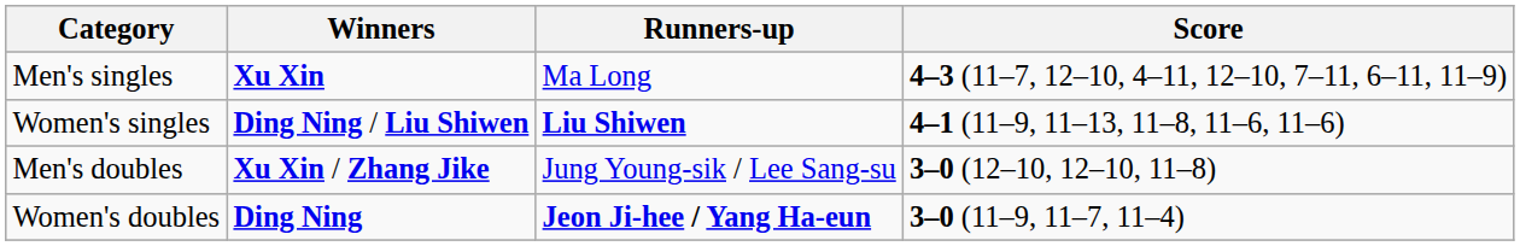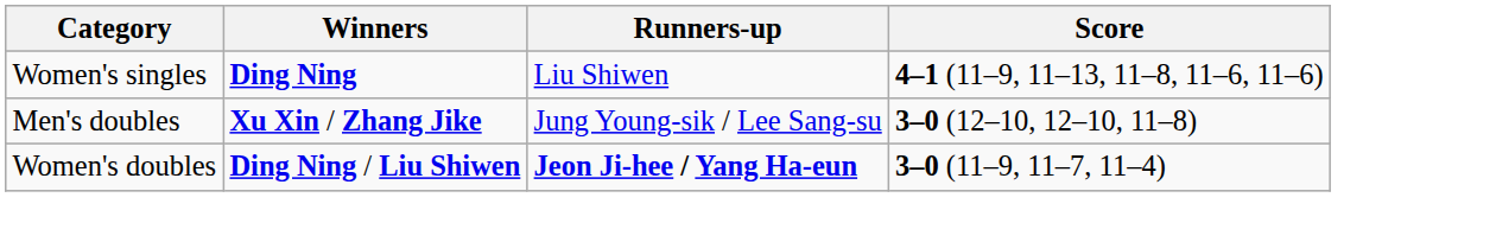- row: Men's singles | Xu Xin | Ma Long | 4–3 (11–7, 12–10, 4–11, 12–10, 7–11, 6–11, 11–9)
Women's singles | Winners: Ding Ning / Liu Shiwen -> Ding Ning
Women's singles | Runners-up: bold -> normal
Women's doubles | Winners: Ding Ning -> Ding Ning / Liu Shiwen
